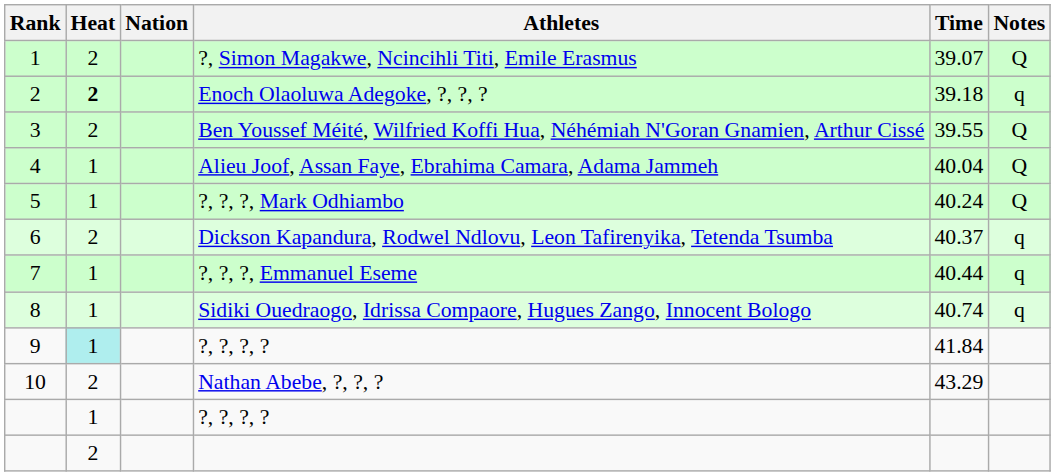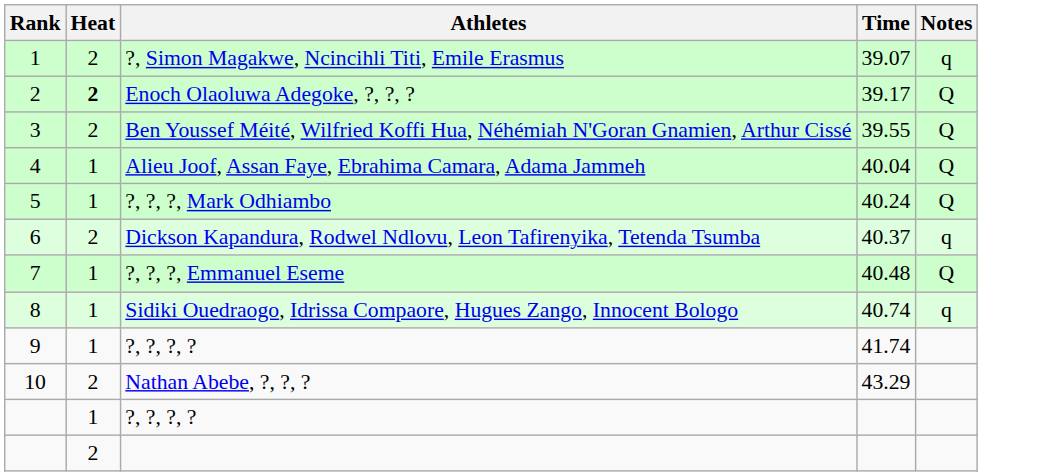- column: Nation
?, Simon Magakwe, Ncincihli Titi, Emile Erasmus | Notes: Q -> q
Enoch Olaoluwa Adegoke, ?, ?, ? | Time: 39.18 -> 39.17
Enoch Olaoluwa Adegoke, ?, ?, ? | Notes: q -> Q
?, ?, ?, Emmanuel Eseme | Time: 40.44 -> 40.48
?, ?, ?, Emmanuel Eseme | Notes: q -> Q
9 / ?, ?, ?, ? | Heat: paleturquoise background -> no background
9 / ?, ?, ?, ? | Time: 41.84 -> 41.74
